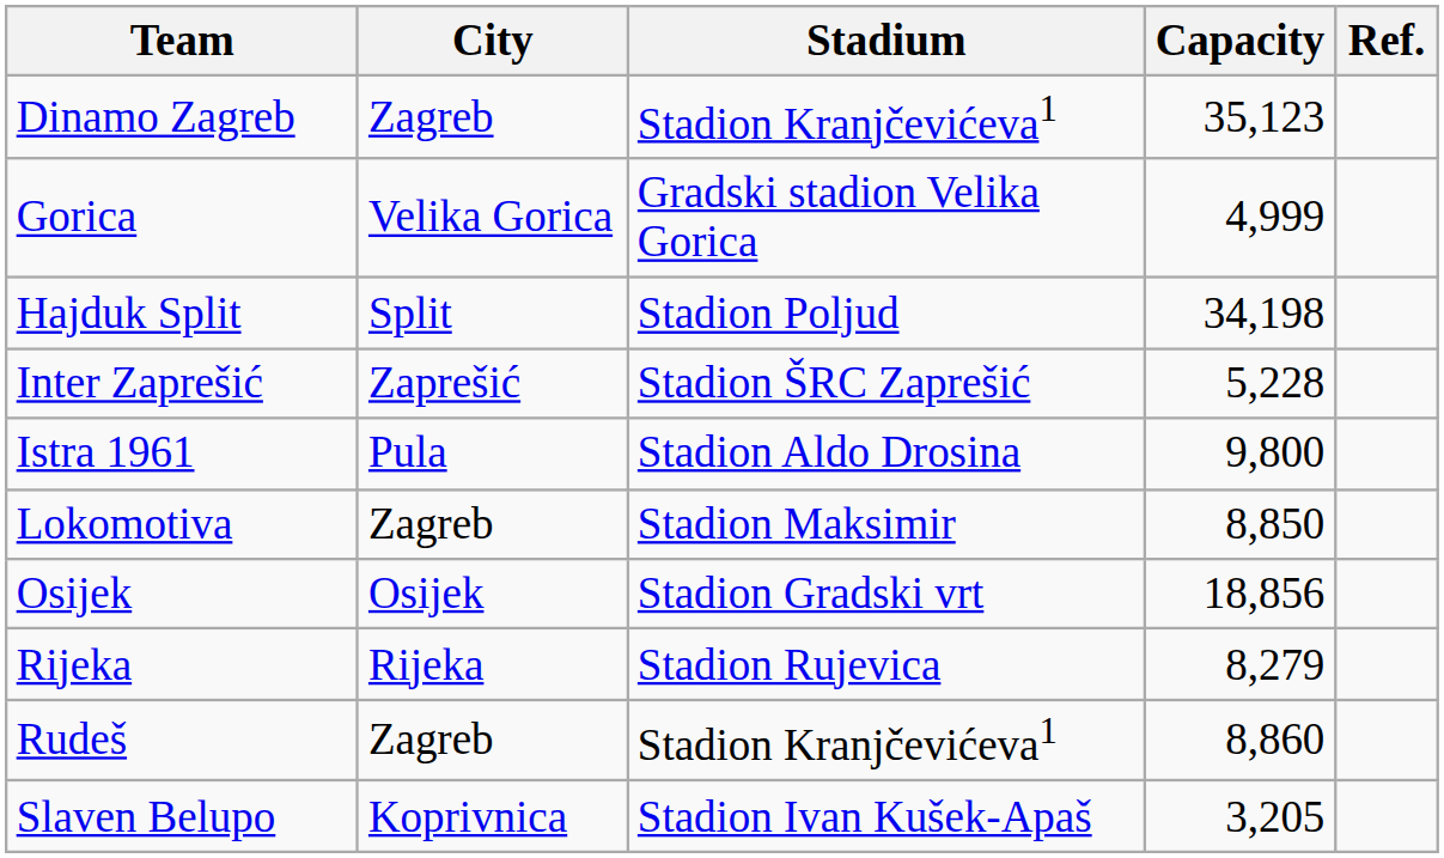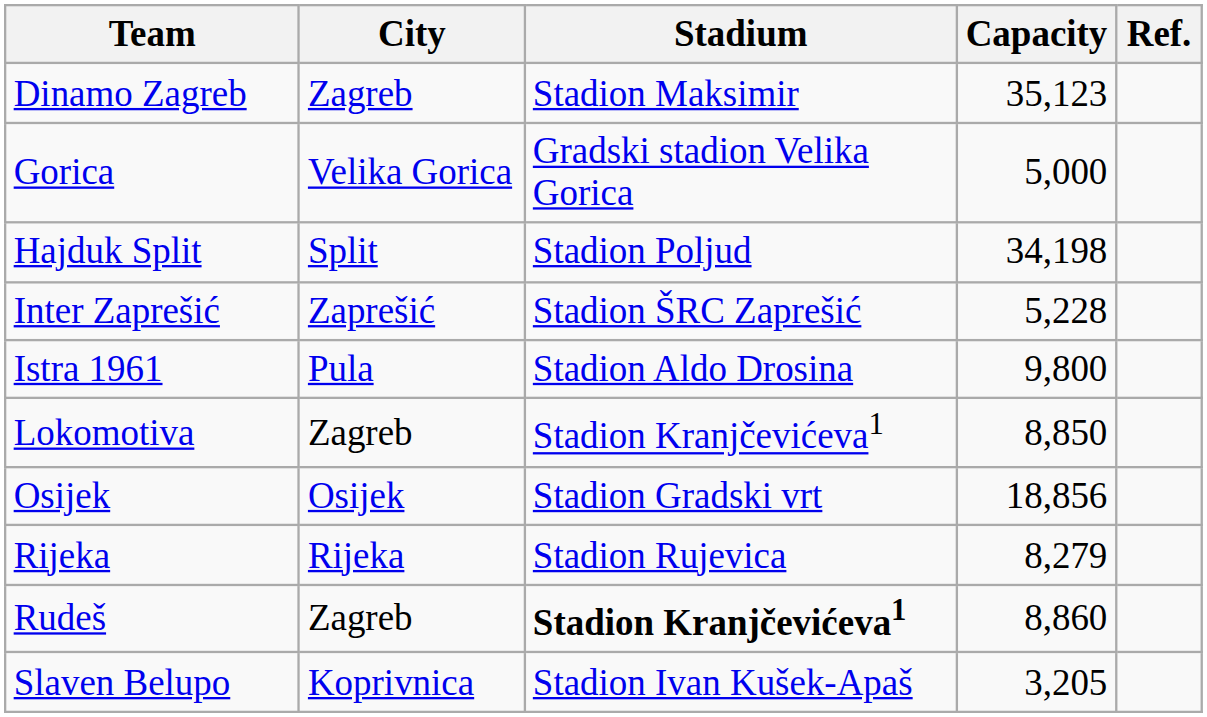Dinamo Zagreb | Stadium: Stadion Kranjčevićeva1 -> Stadion Maksimir
Gorica | Capacity: 4,999 -> 5,000
Lokomotiva | Stadium: Stadion Maksimir -> Stadion Kranjčevićeva1
Rudeš | Stadium: normal -> bold
